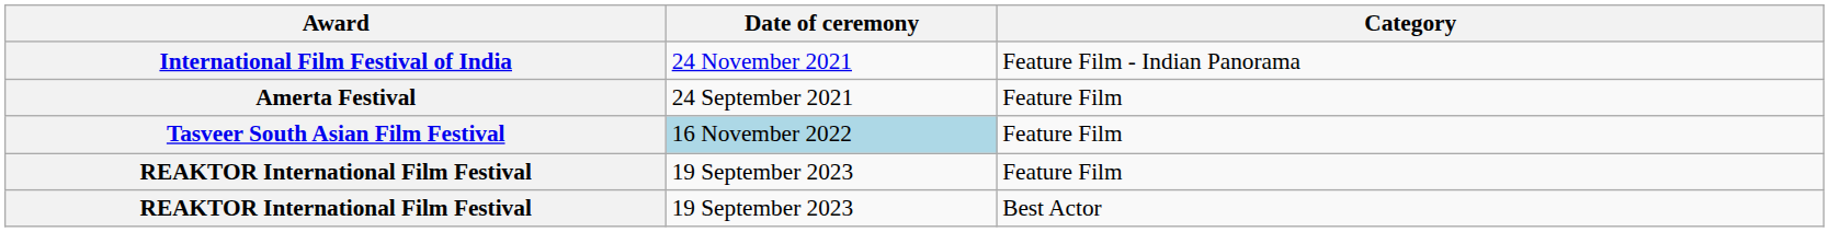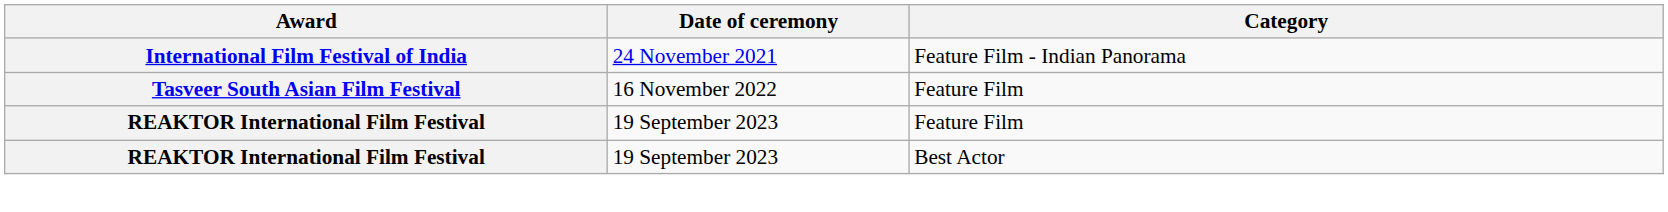- row: Amerta Festival | 24 September 2021 | Feature Film
Tasveer South Asian Film Festival | Date of ceremony: lightblue background -> no background
